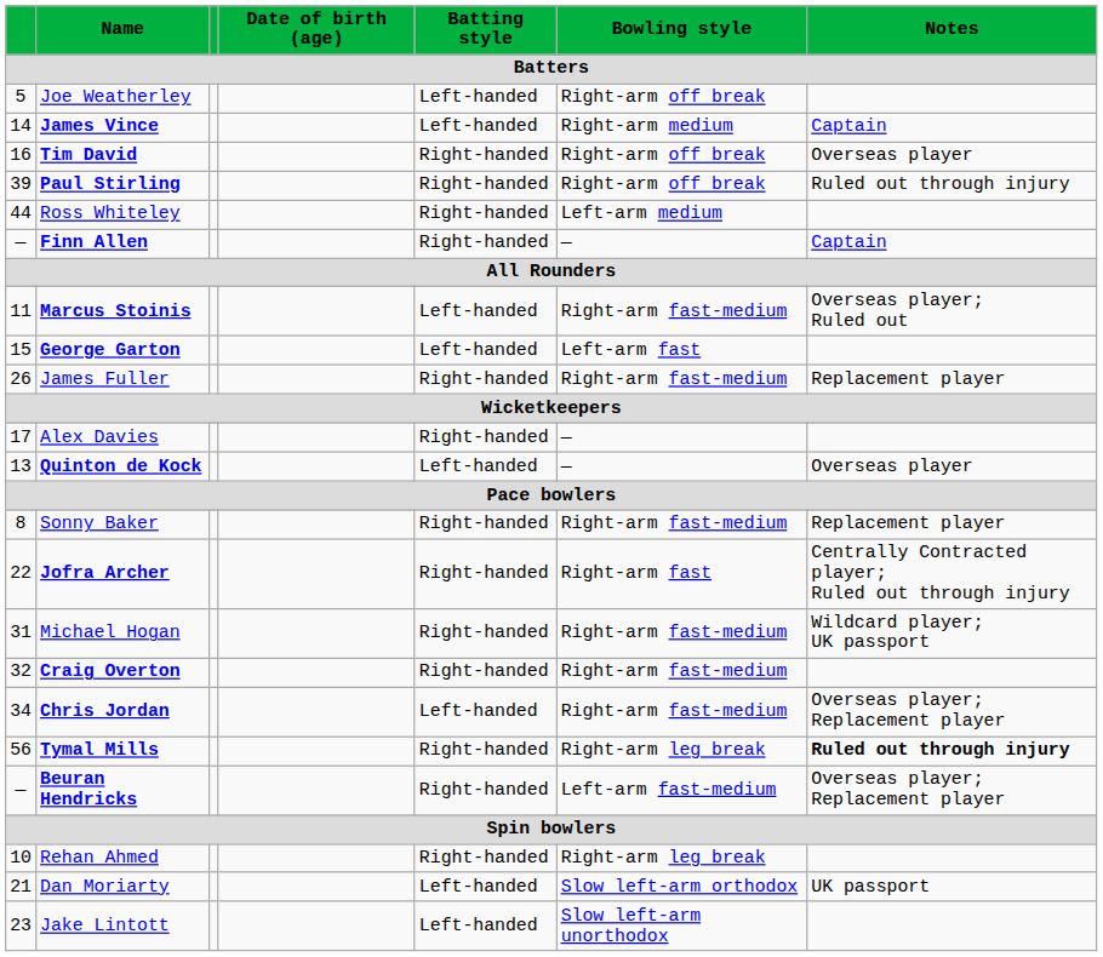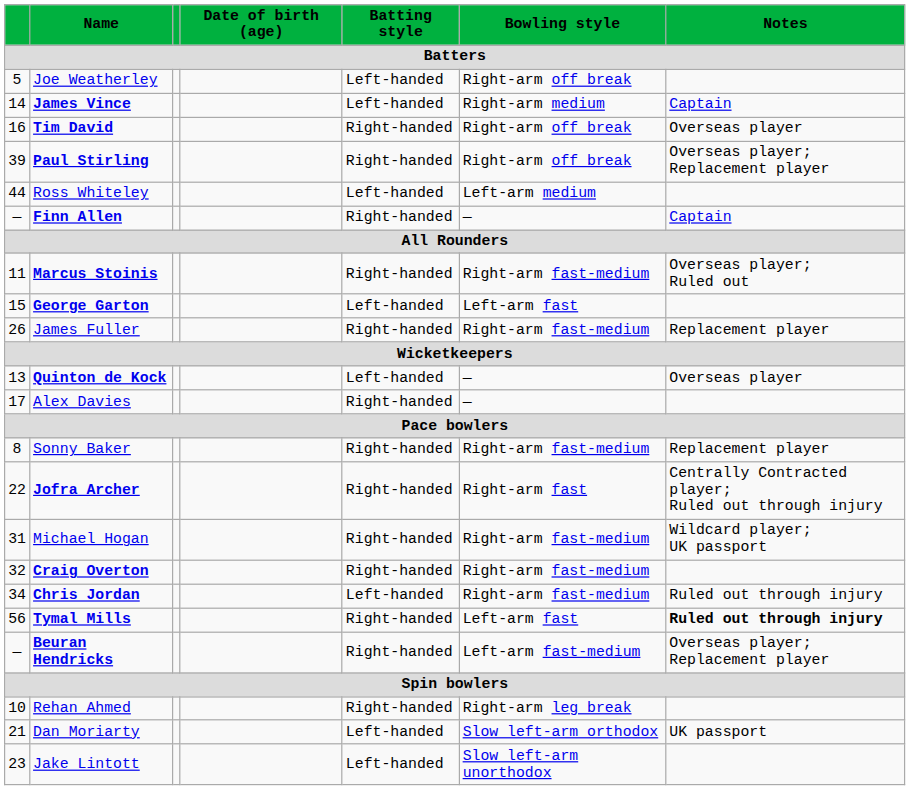Paul Stirling | Notes: Ruled out through injury -> Overseas player; Replacement player
Ross Whiteley | Batting style: Right-handed -> Left-handed
Marcus Stoinis | Batting style: Left-handed -> Right-handed
rows swapped: Quinton de Kock <-> Alex Davies
Chris Jordan | Notes: Overseas player; Replacement player -> Ruled out through injury
Tymal Mills | Bowling style: Right-arm leg break -> Left-arm fast
